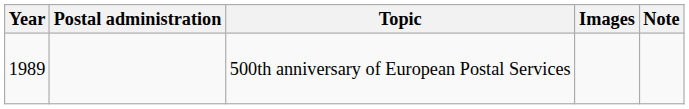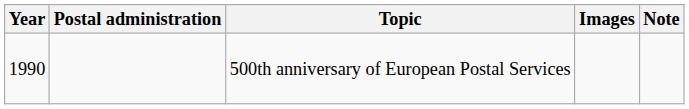500th anniversary of European Postal Services | Year: 1989 -> 1990
